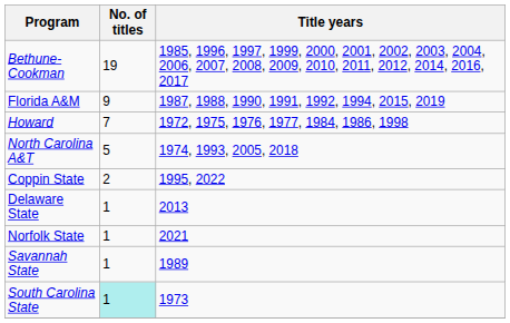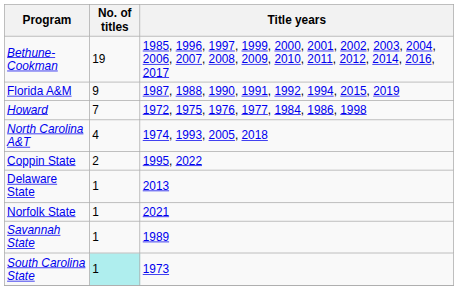North Carolina A&T | No. of titles: 5 -> 4
